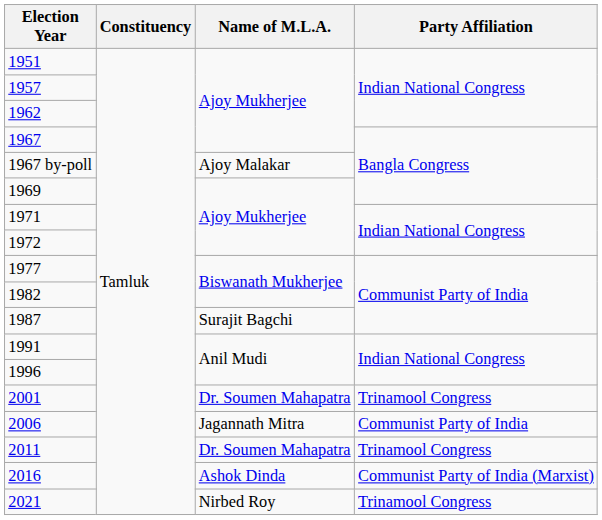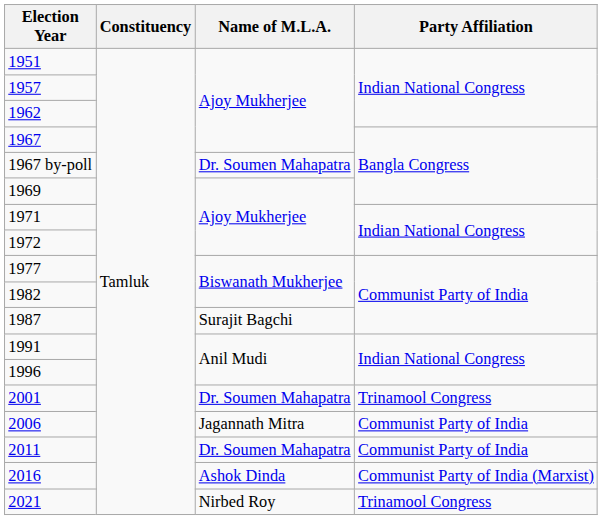1967 by-poll | Name of M.L.A.: Ajoy Malakar -> Dr. Soumen Mahapatra
2011 | Party Affiliation: Trinamool Congress -> Communist Party of India
